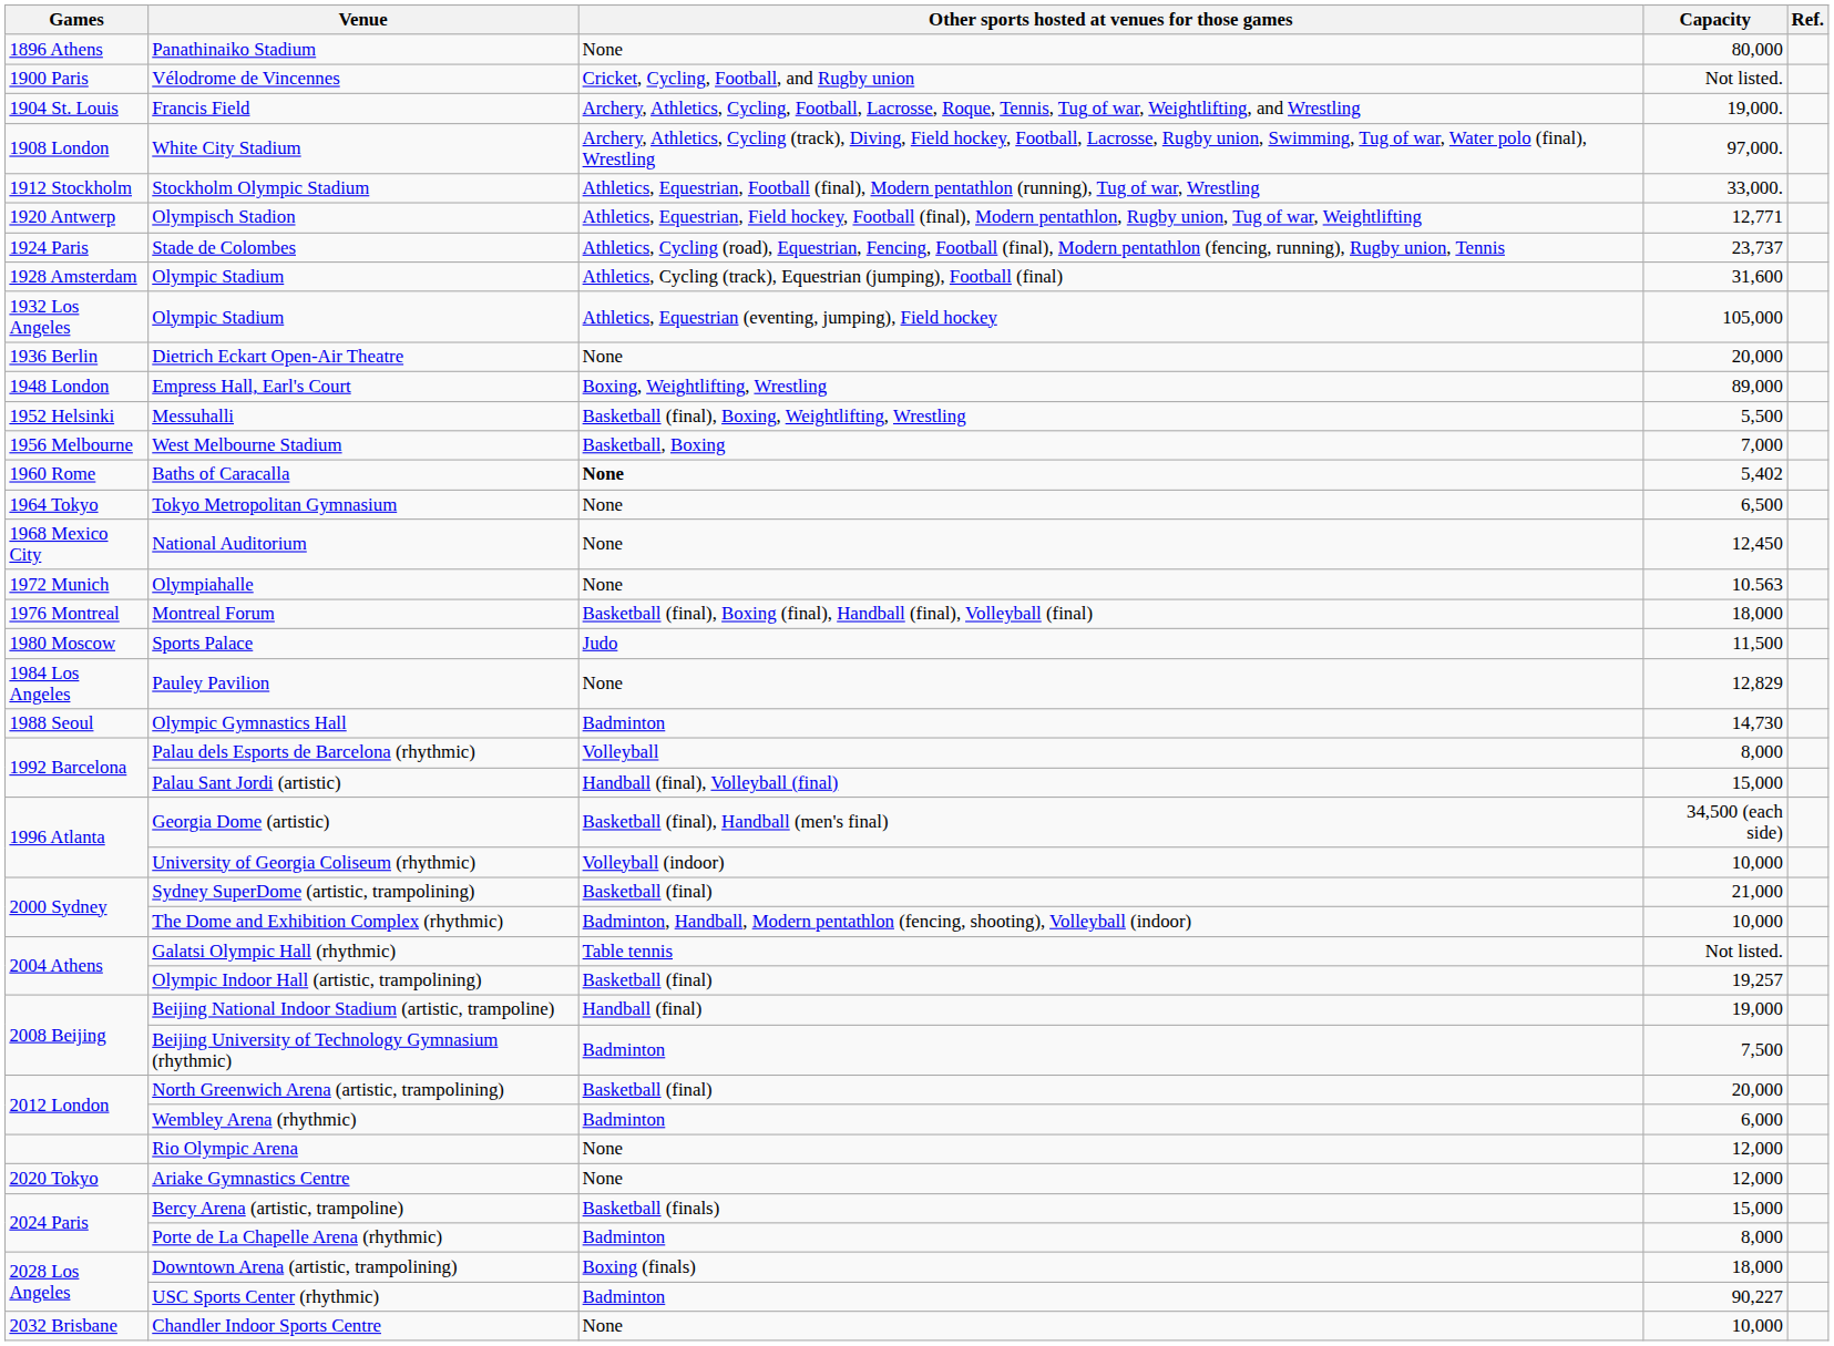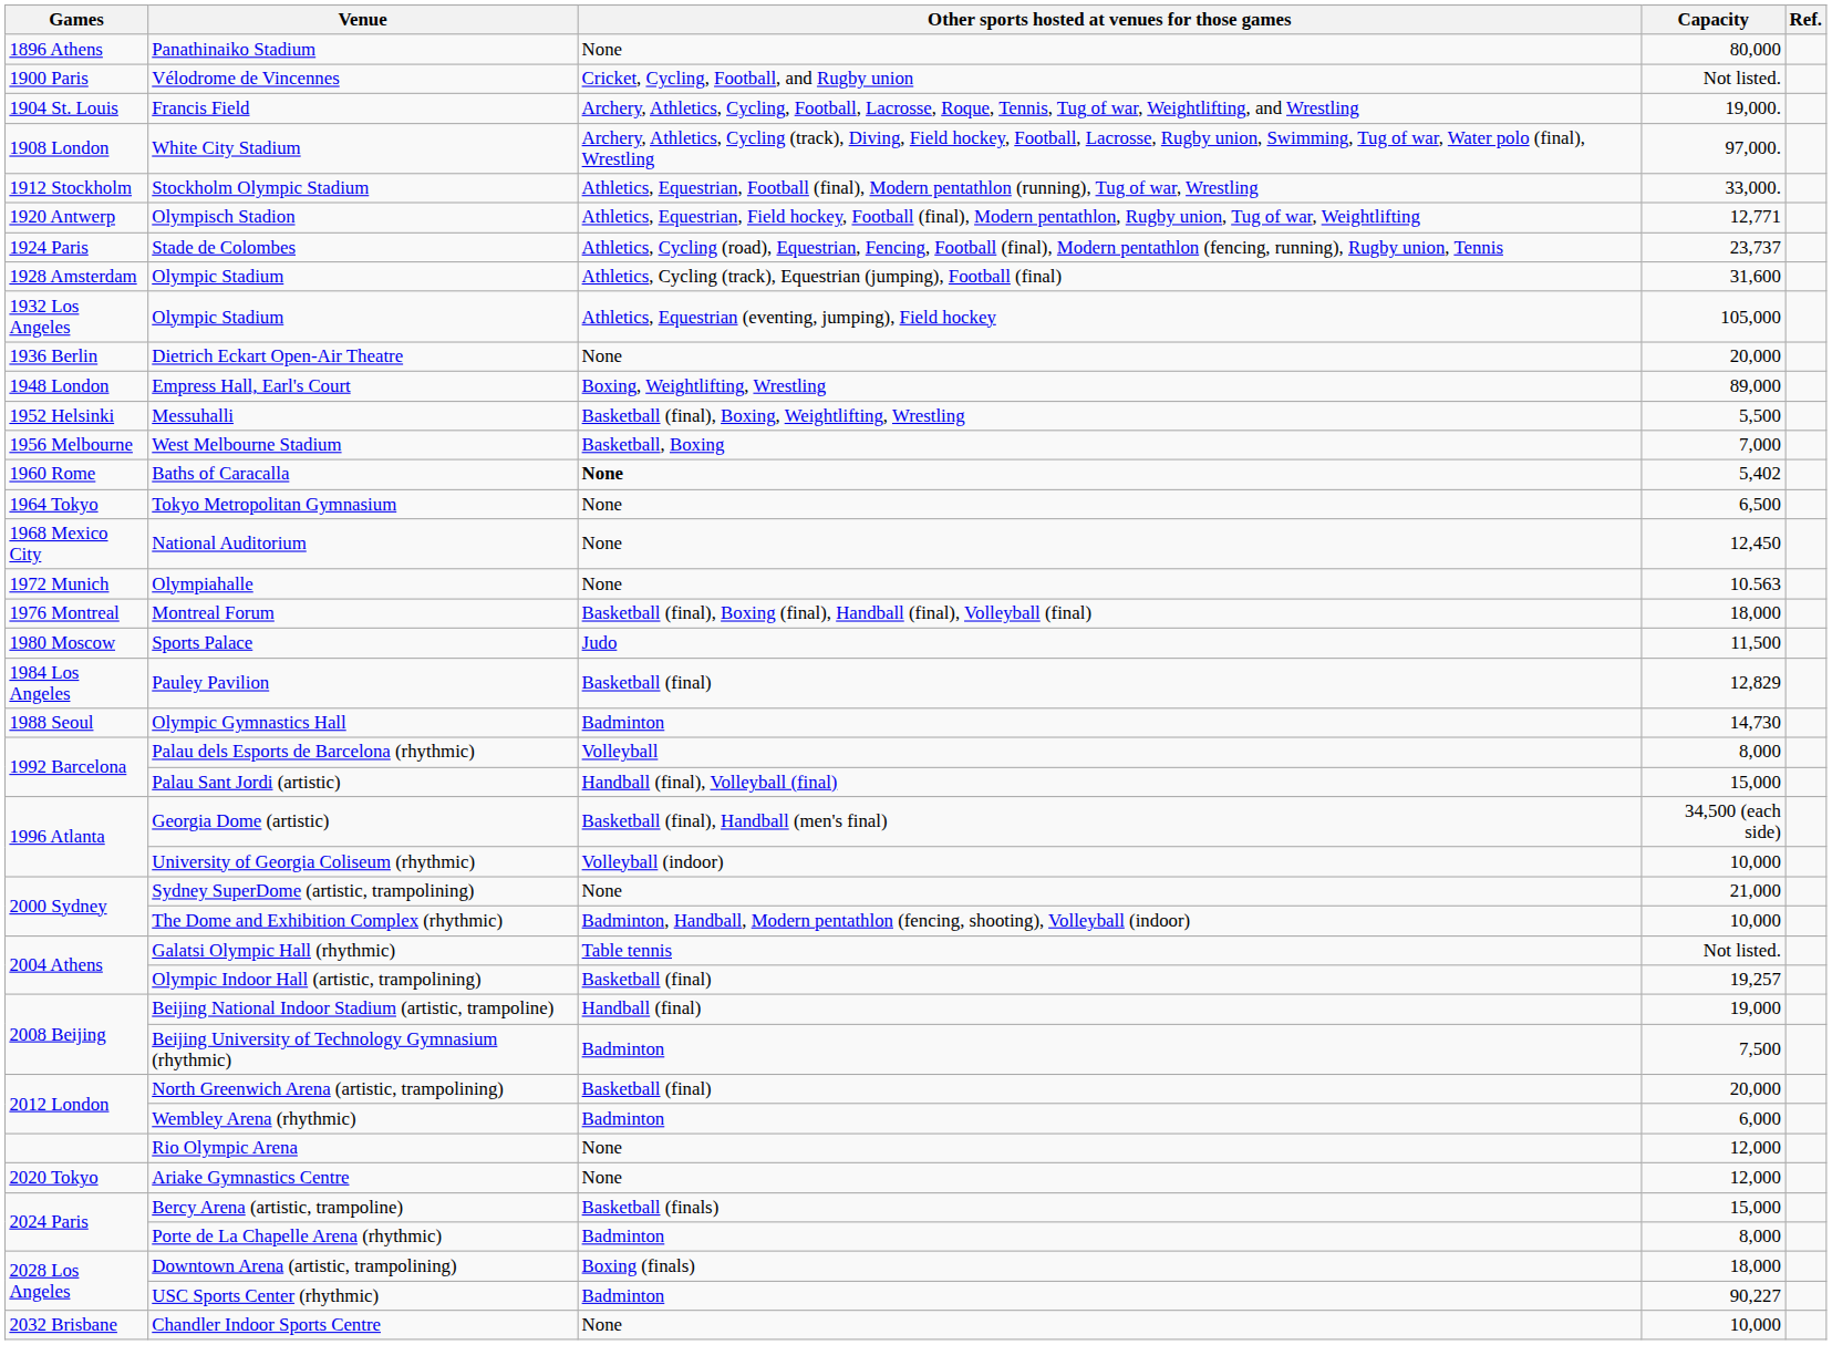Pauley Pavilion | Other sports hosted at venues for those games: None -> Basketball (final)
Sydney SuperDome (artistic, trampolining) | Other sports hosted at venues for those games: Basketball (final) -> None
